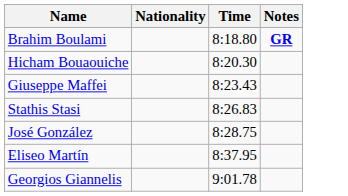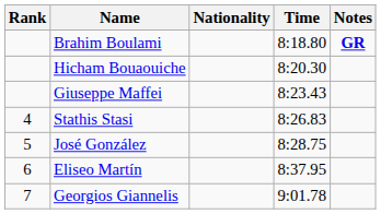+ column: Rank | 4 | 5 | 6 | 7
